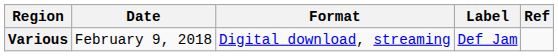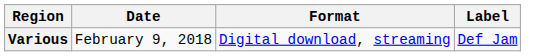- column: Ref
